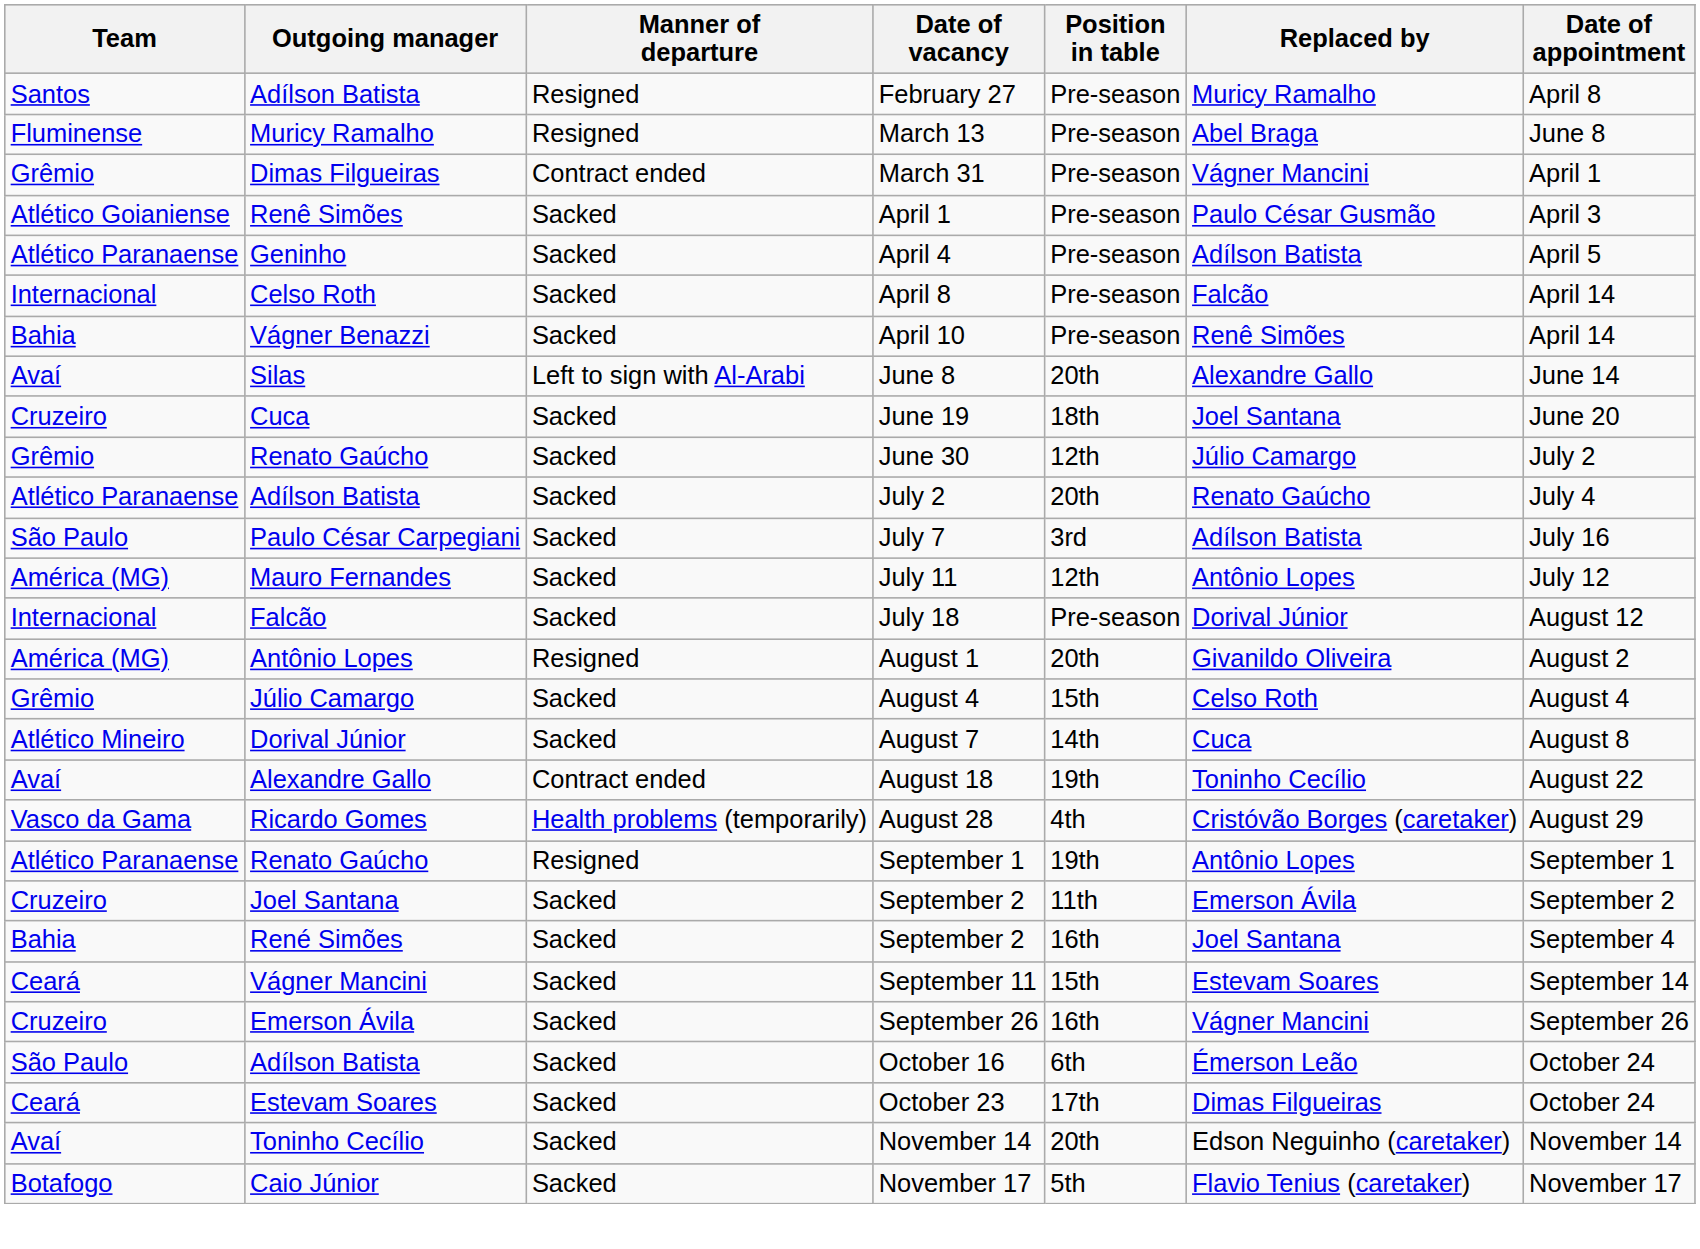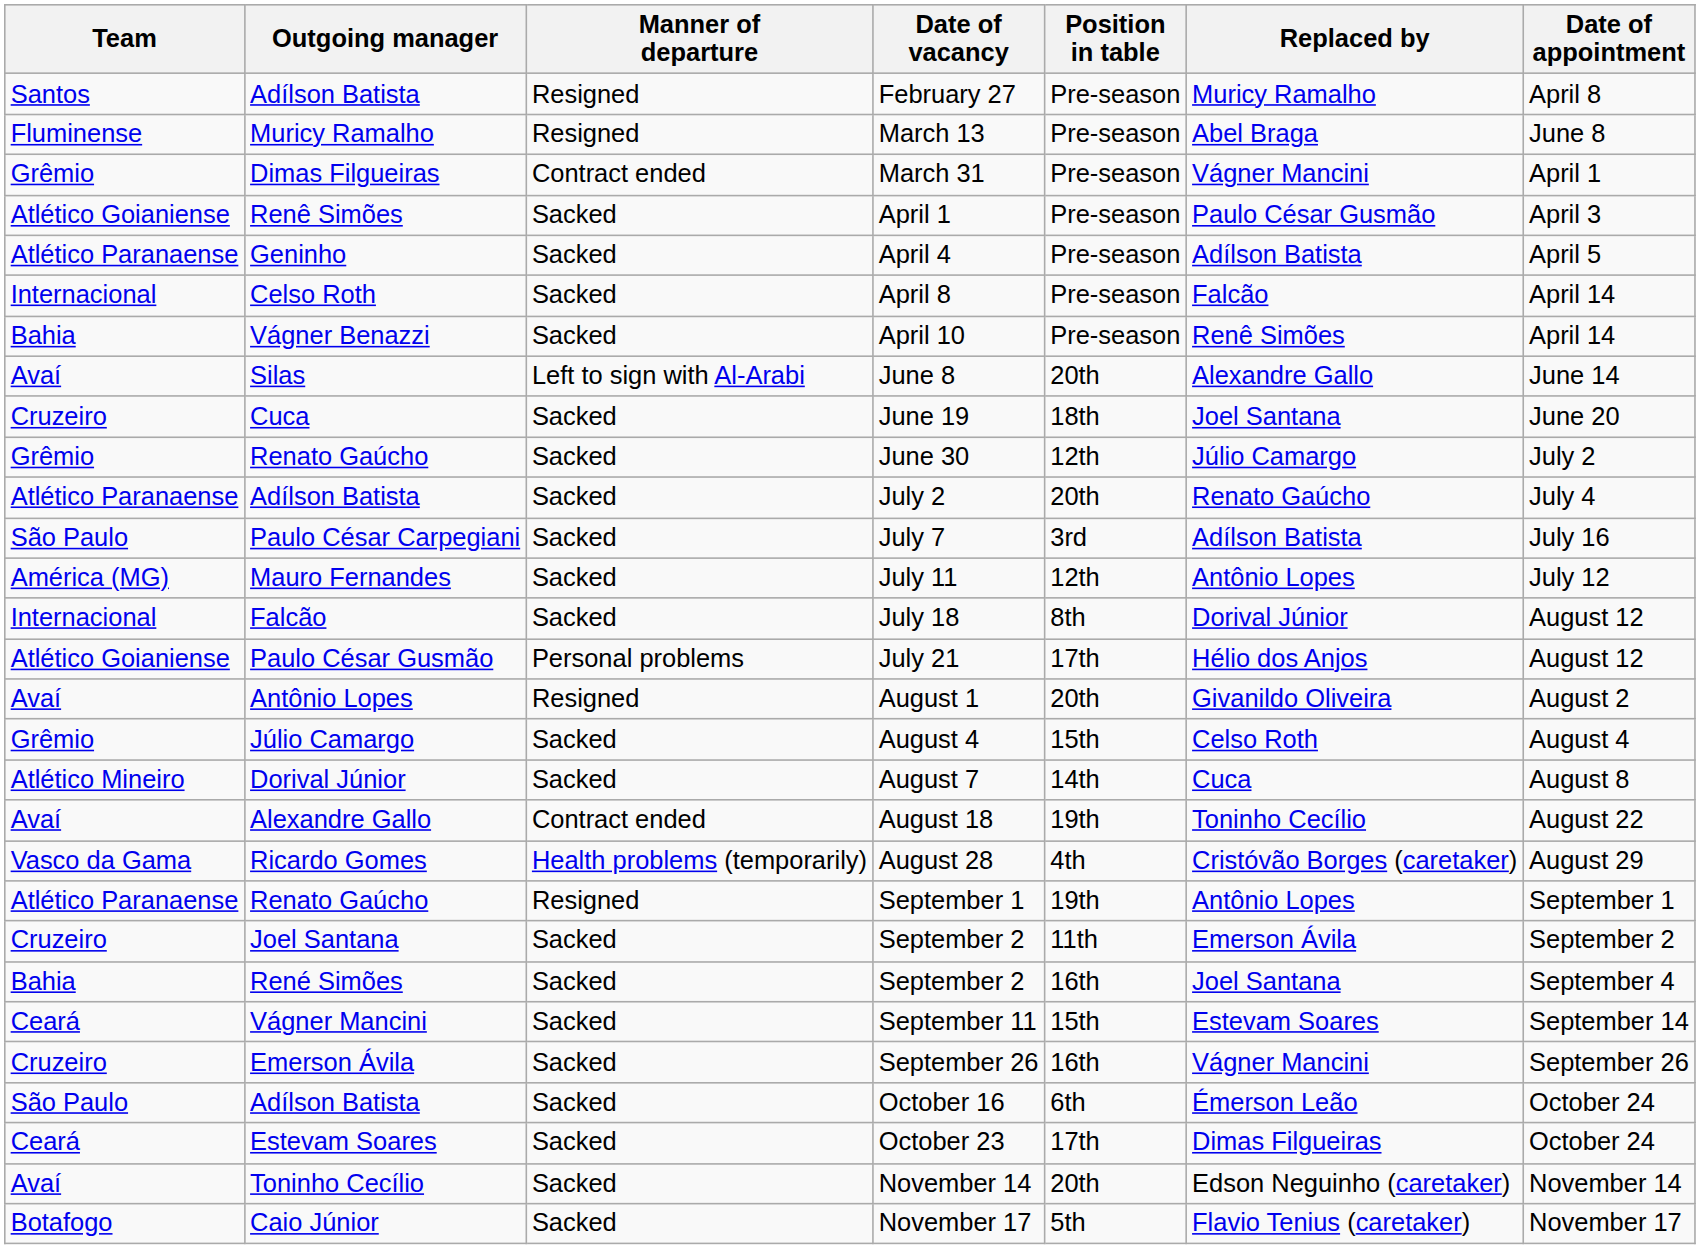July 18 | Position in table: Pre-season -> 8th
+ row: Atlético Goianiense | Paulo César Gusmão | Personal problems | July 21 | 17th | Hélio dos Anjos | August 12
August 1 | Team: América (MG) -> Avaí
